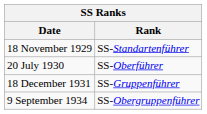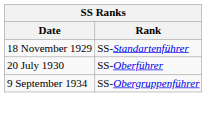- row: 18 December 1931 | SS-Gruppenführer
